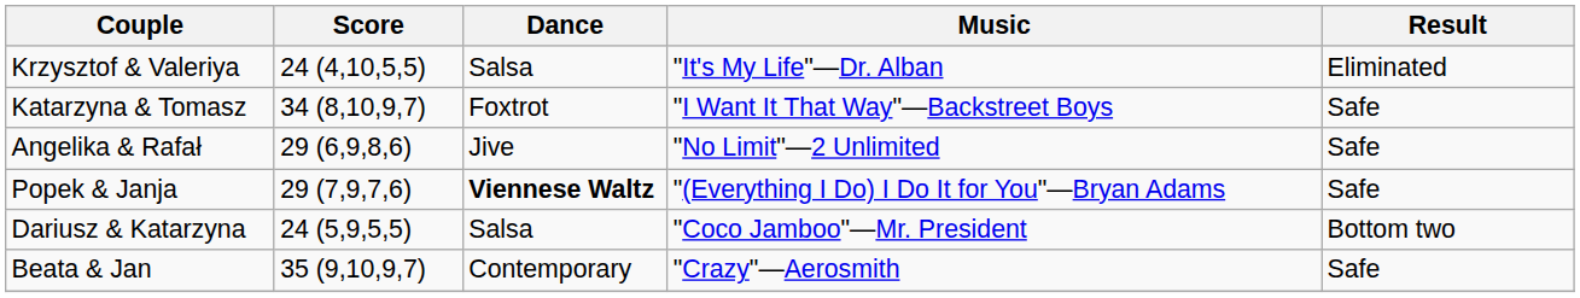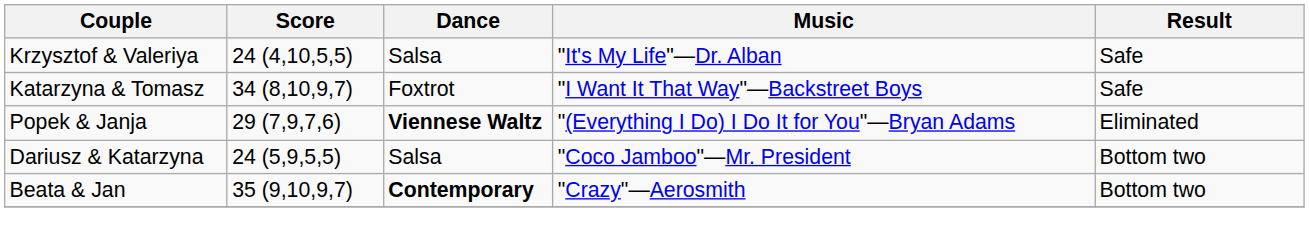Krzysztof & Valeriya | Result: Eliminated -> Safe
- row: Angelika & Rafał | 29 (6,9,8,6) | Jive | "No Limit"—2 Unlimited | Safe
Popek & Janja | Result: Safe -> Eliminated
Beata & Jan | Dance: normal -> bold
Beata & Jan | Result: Safe -> Bottom two
